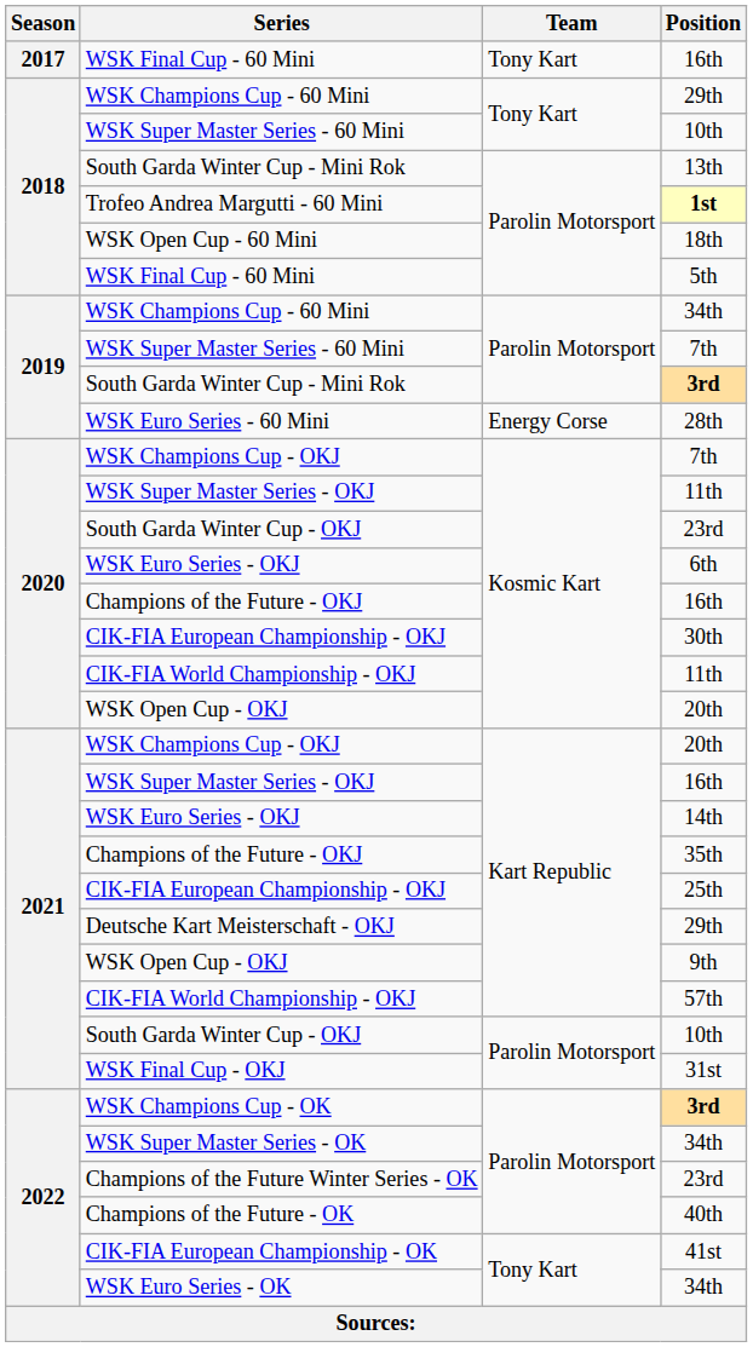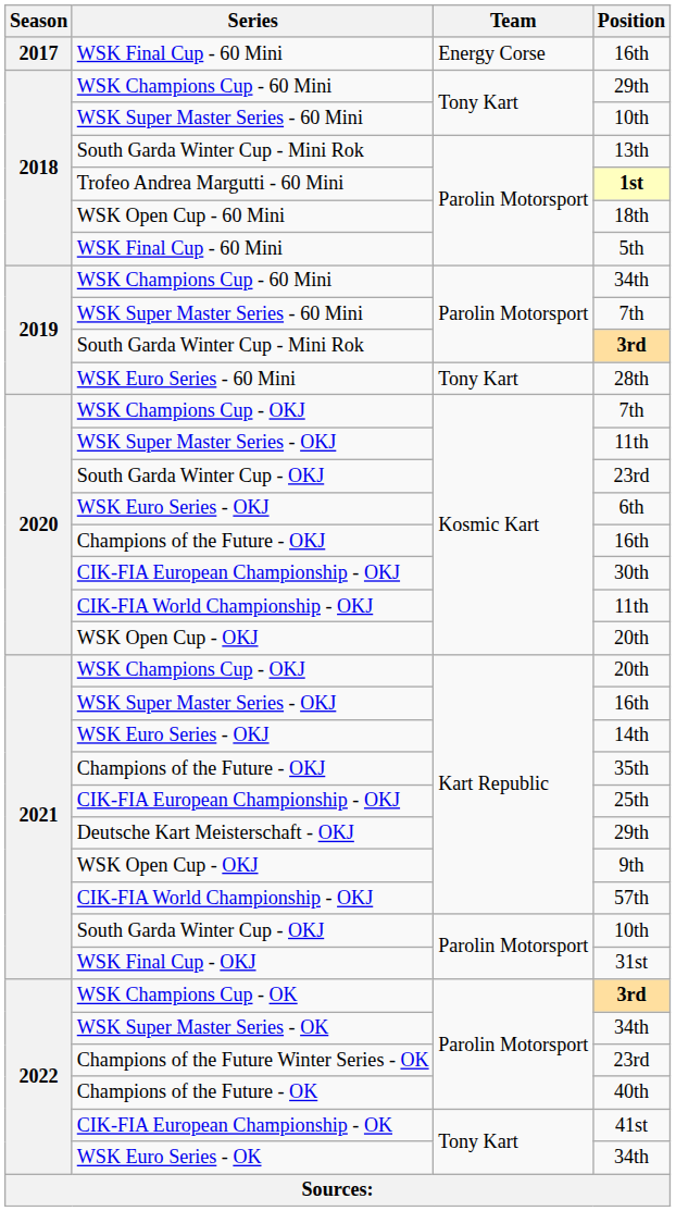WSK Final Cup - 60 Mini / 16th | Team: Tony Kart -> Energy Corse
28th | Team: Energy Corse -> Tony Kart
